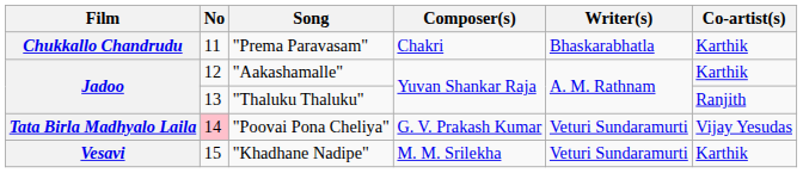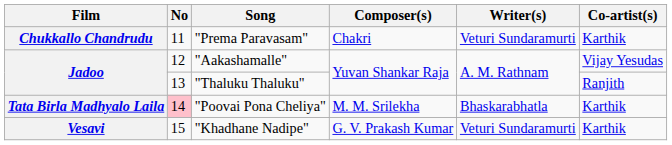"Prema Paravasam" | Writer(s): Bhaskarabhatla -> Veturi Sundaramurti
"Aakashamalle" | Co-artist(s): Karthik -> Vijay Yesudas
"Poovai Pona Cheliya" | Composer(s): G. V. Prakash Kumar -> M. M. Srilekha
"Poovai Pona Cheliya" | Writer(s): Veturi Sundaramurti -> Bhaskarabhatla
"Poovai Pona Cheliya" | Co-artist(s): Vijay Yesudas -> Karthik
"Khadhane Nadipe" | Composer(s): M. M. Srilekha -> G. V. Prakash Kumar
